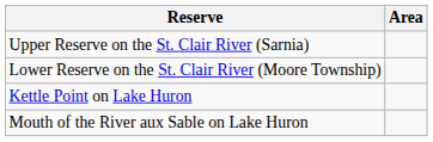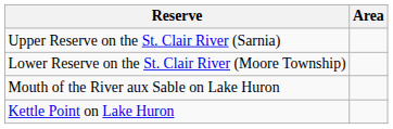rows swapped: Mouth of the River aux Sable on Lake Huron <-> Kettle Point on Lake Huron
